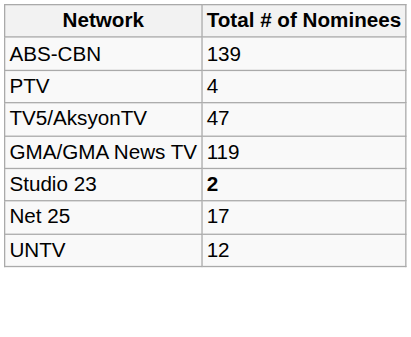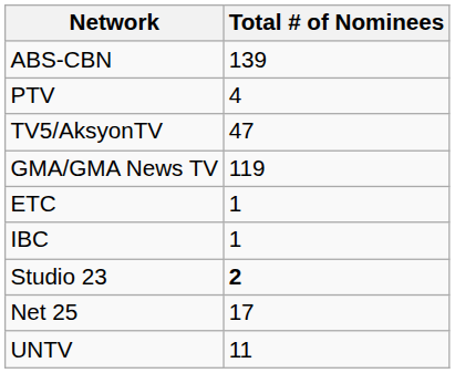+ row: ETC | 1
+ row: IBC | 1
UNTV | Total # of Nominees: 12 -> 11
